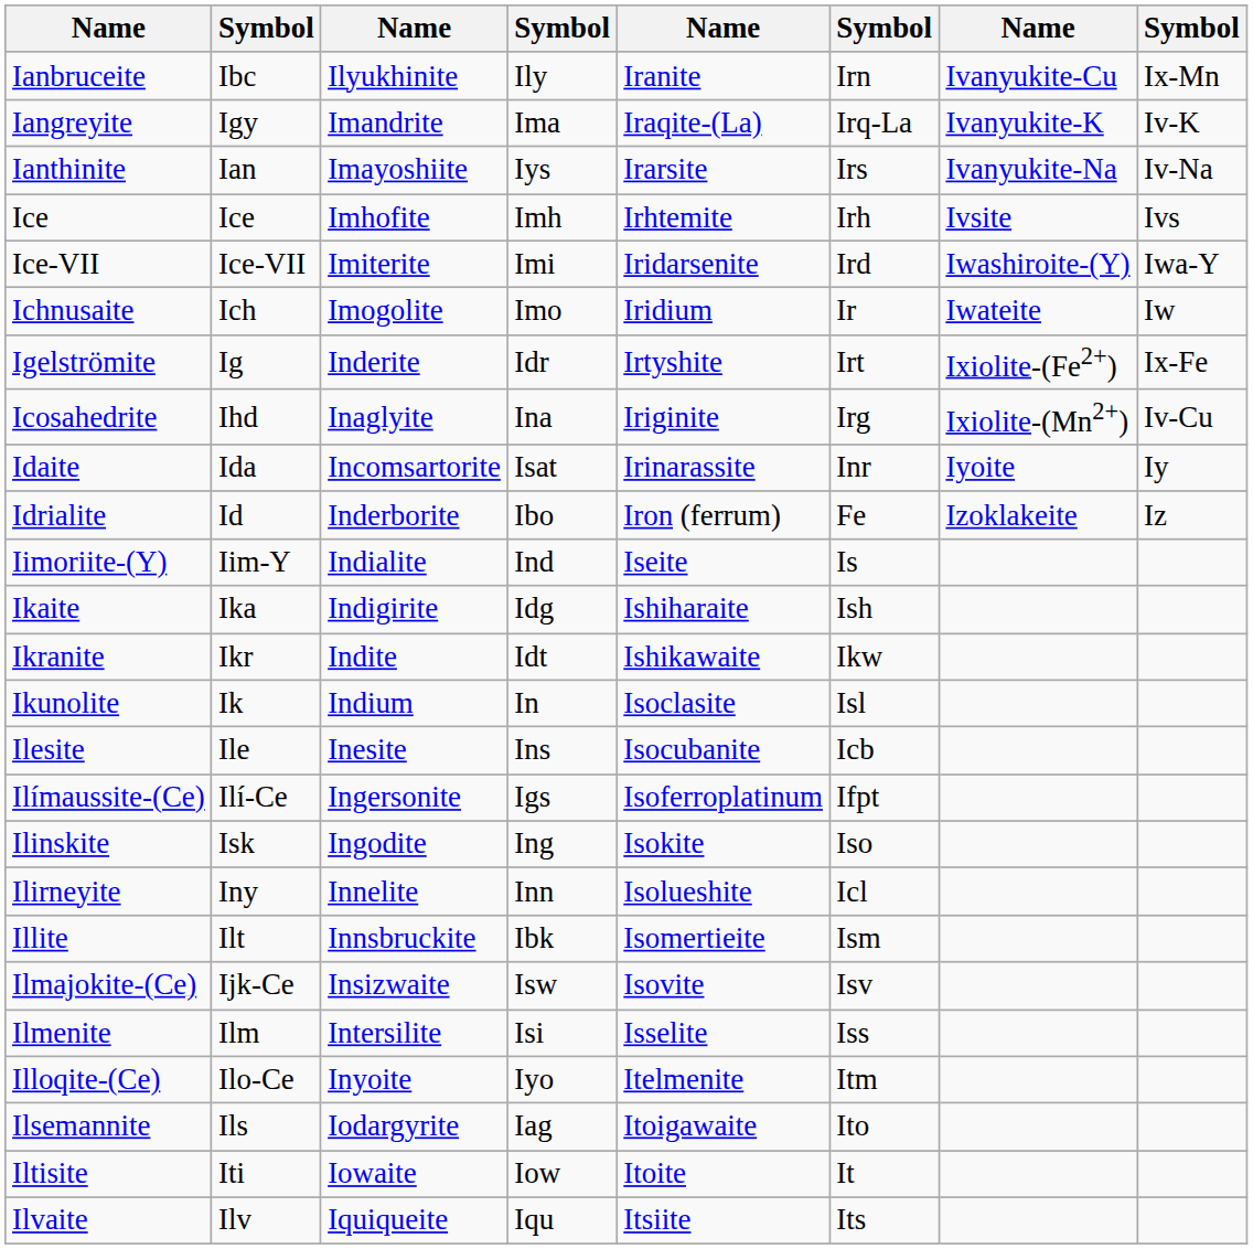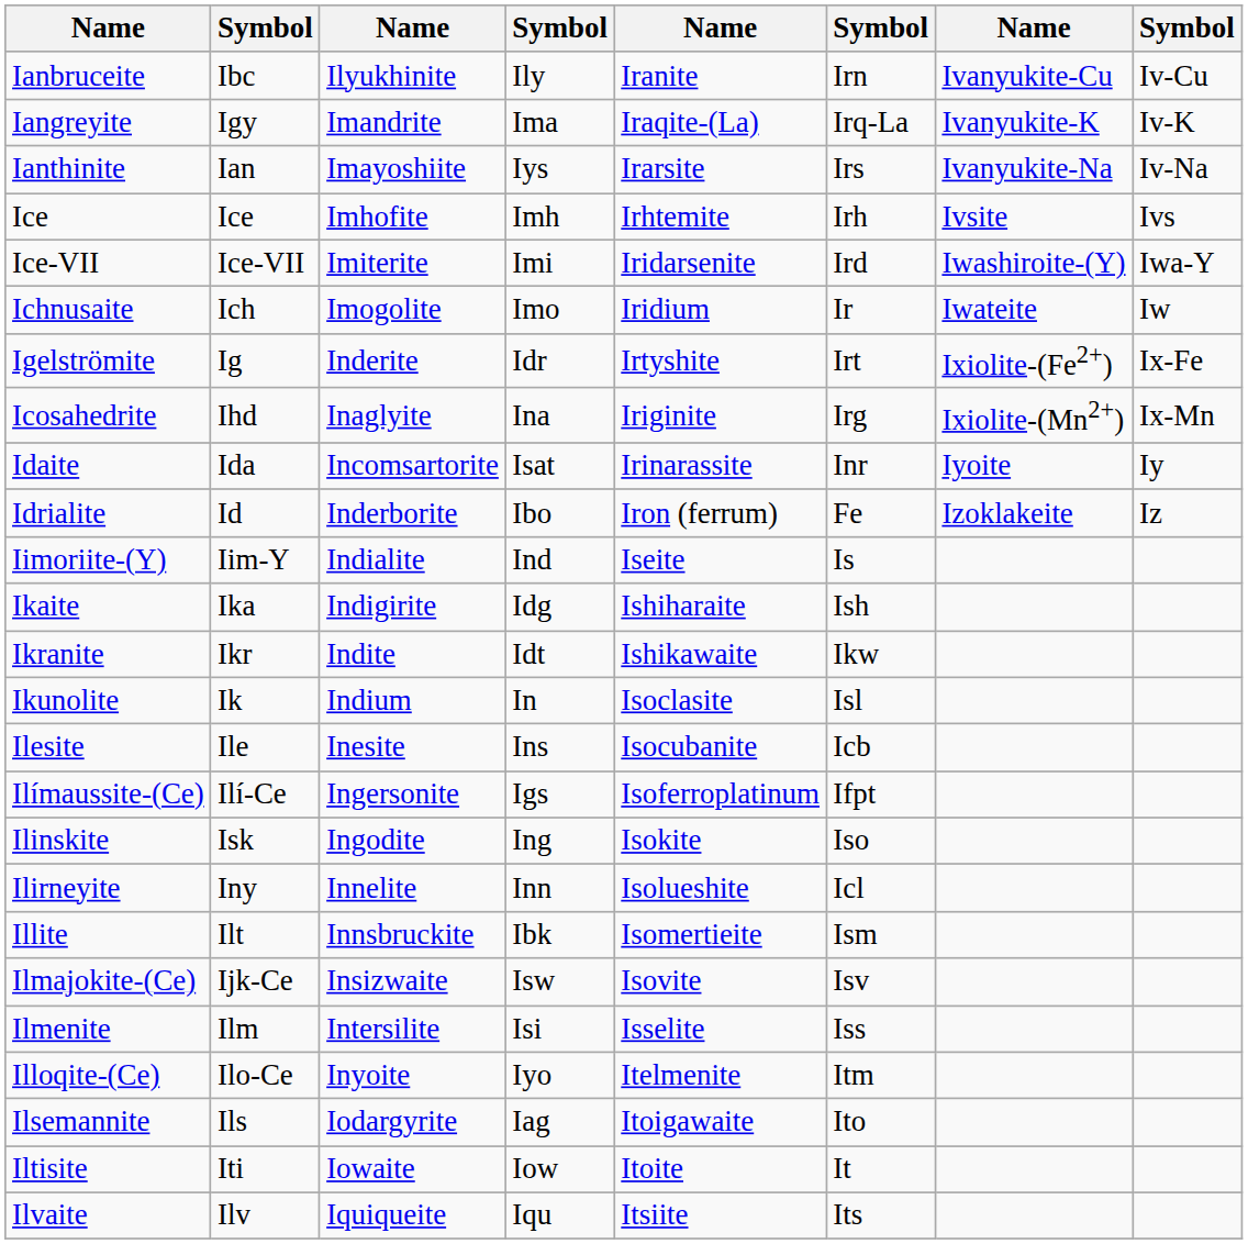Ianbruceite | column 8: Ix-Mn -> Iv-Cu
Icosahedrite | column 8: Iv-Cu -> Ix-Mn
